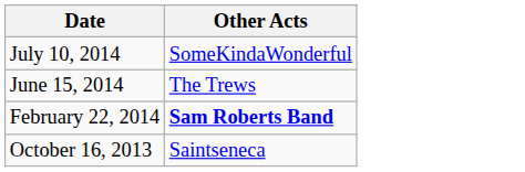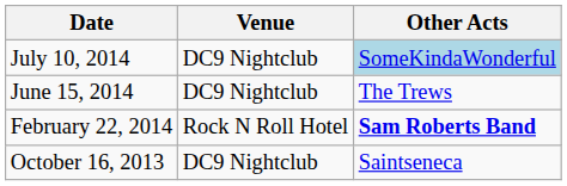+ column: Venue | DC9 Nightclub | DC9 Nightclub | Rock N Roll Hotel | DC9 Nightclub
July 10, 2014 | Other Acts: no background -> lightblue background
